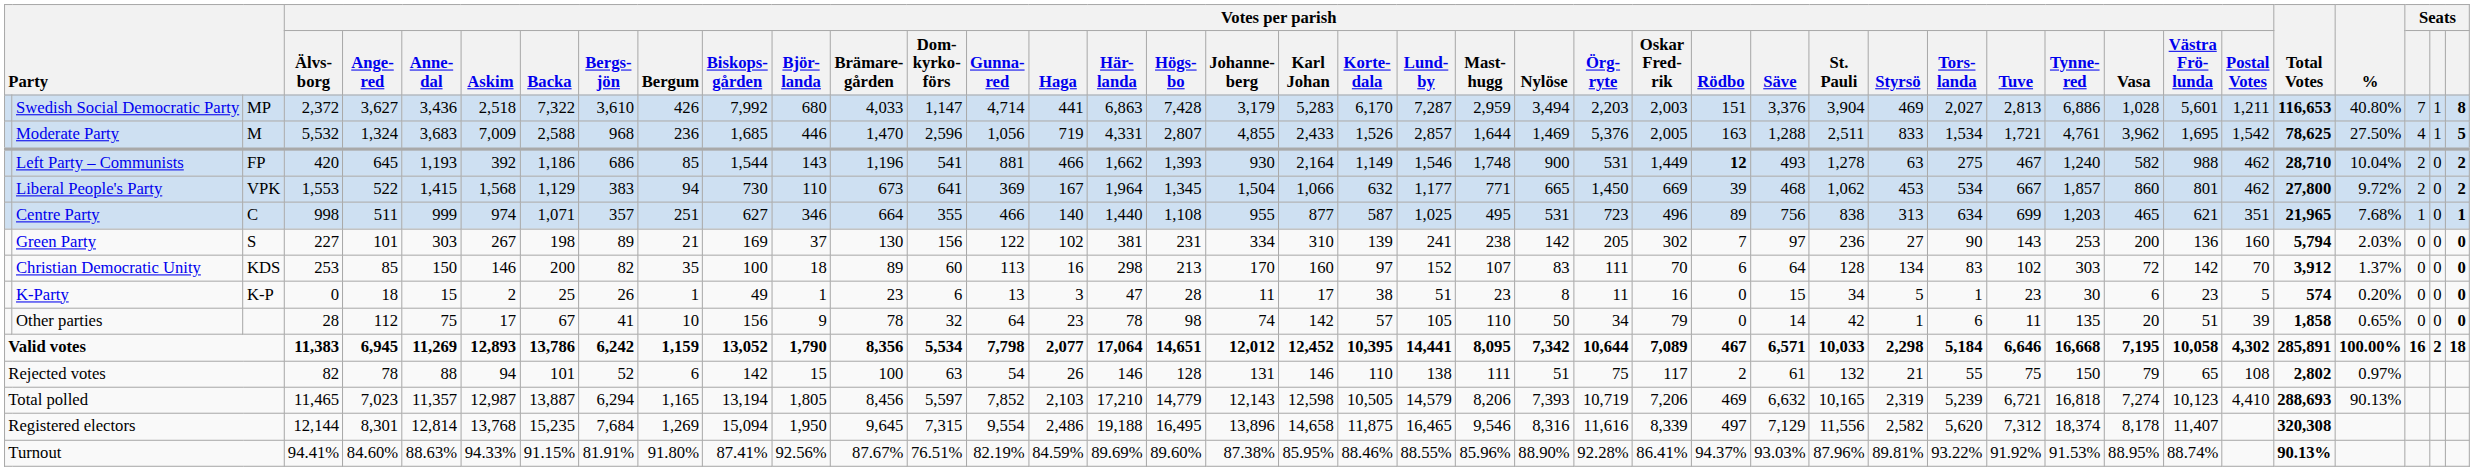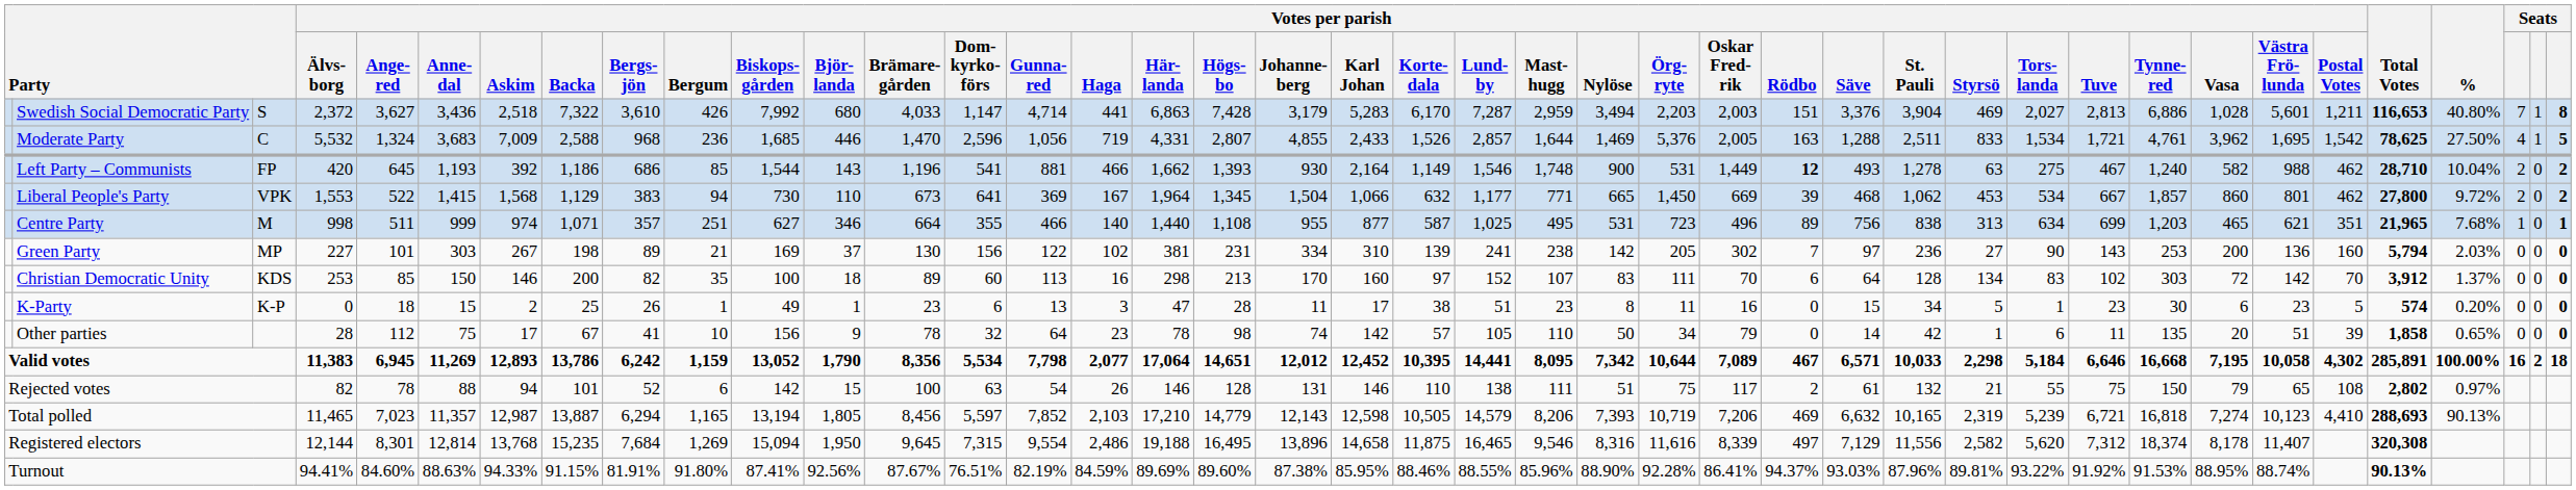Swedish Social Democratic Party | column 3: MP -> S
Moderate Party | column 3: M -> C
Centre Party | column 3: C -> M
Green Party | column 3: S -> MP
